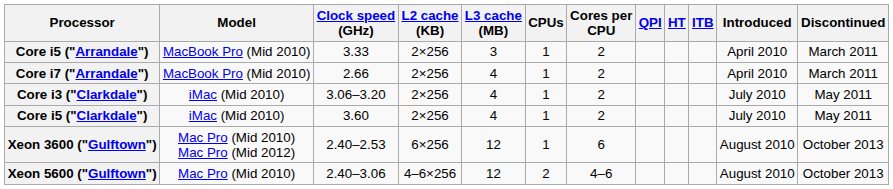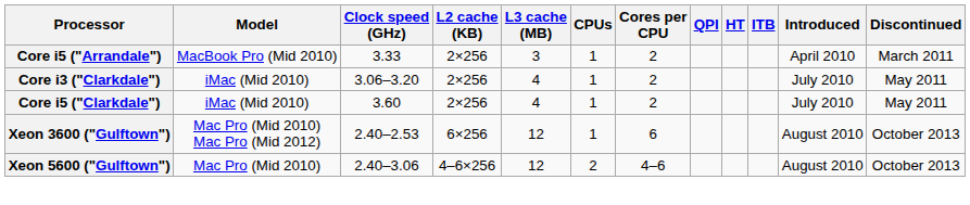- row: Core i7 ("Arrandale") | MacBook Pro (Mid 2010) | 2.66 | 2×256 | 4 | 1 | 2 | April 2010 | March 2011
